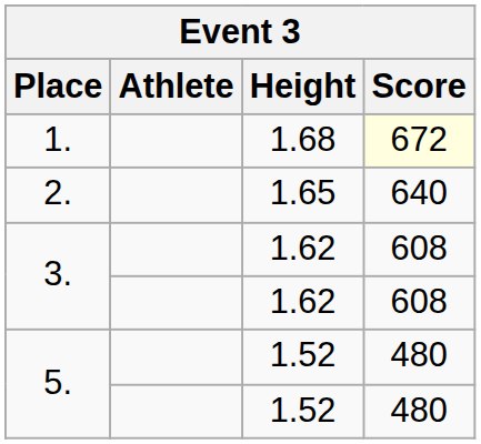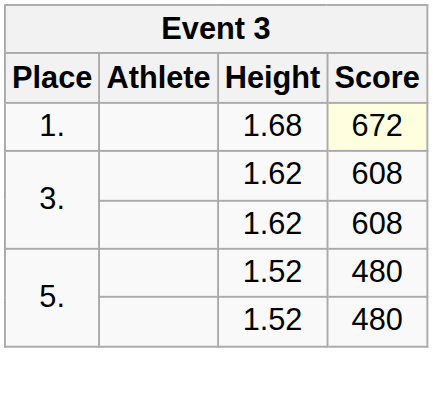- row: 2. | 1.65 | 640
